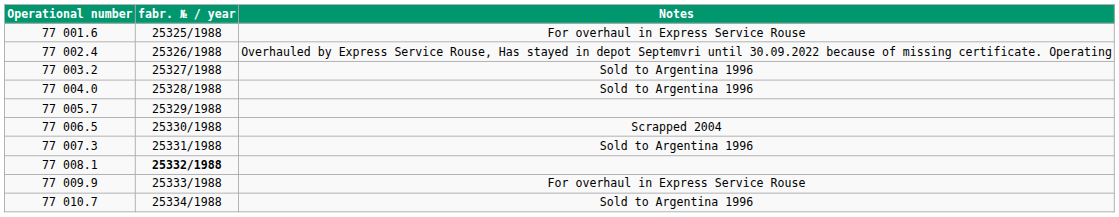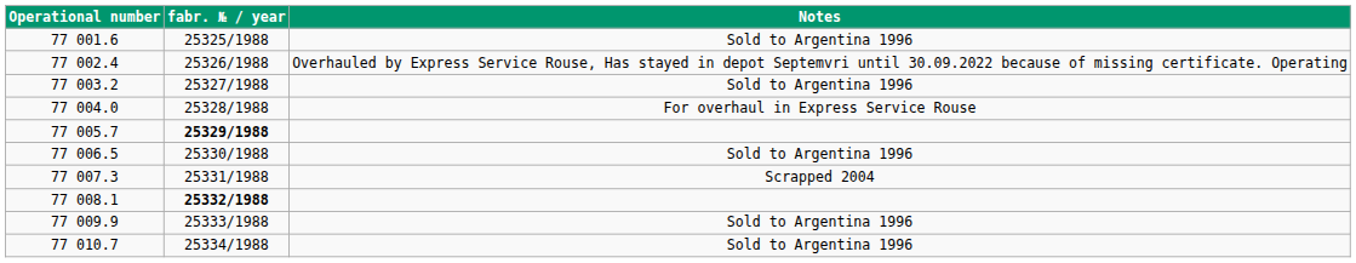77 001.6 | Notes: For overhaul in Express Service Rouse -> Sold to Argentina 1996
77 004.0 | Notes: Sold to Argentina 1996 -> For overhaul in Express Service Rouse
77 005.7 | fabr. № / year: normal -> bold
77 006.5 | Notes: Scrapped 2004 -> Sold to Argentina 1996
77 007.3 | Notes: Sold to Argentina 1996 -> Scrapped 2004
77 009.9 | Notes: For overhaul in Express Service Rouse -> Sold to Argentina 1996
